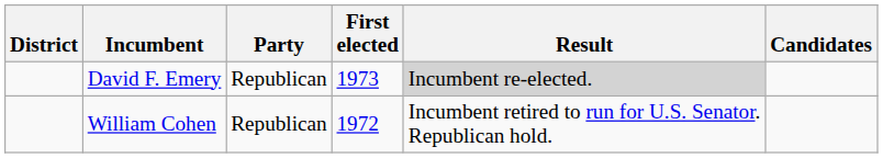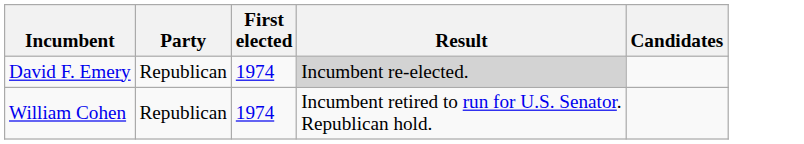- column: District
David F. Emery | First elected: 1973 -> 1974
William Cohen | First elected: 1972 -> 1974
